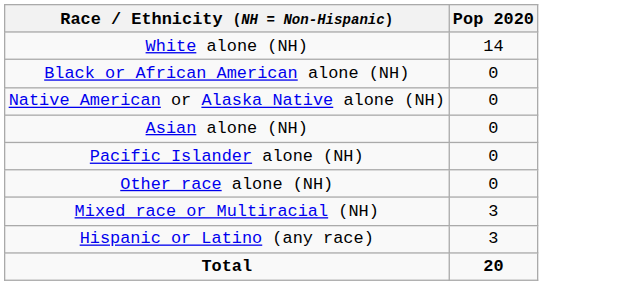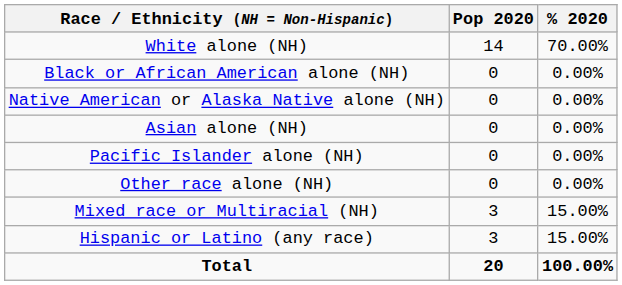+ column: % 2020 | 70.00% | 0.00% | 0.00% | 0.00% | 0.00% | 0.00% | 15.00% | 15.00% | 100.00%
